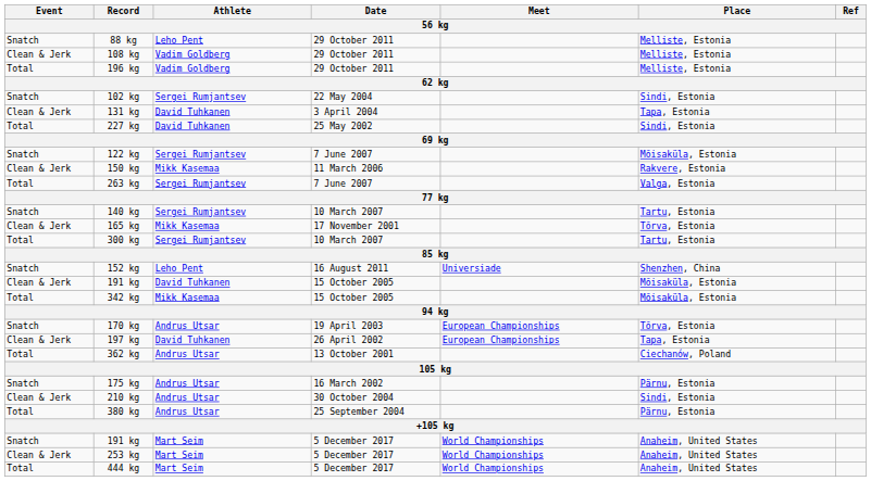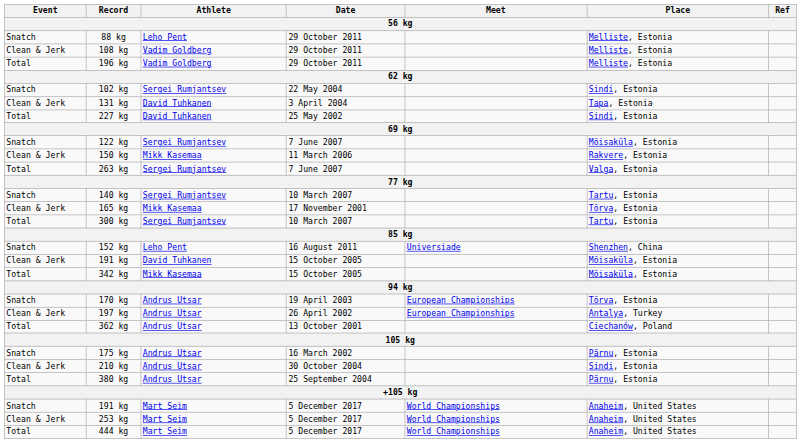197 kg | Athlete: David Tuhkanen -> Andrus Utsar
197 kg | Place: Tapa, Estonia -> Antalya, Turkey
